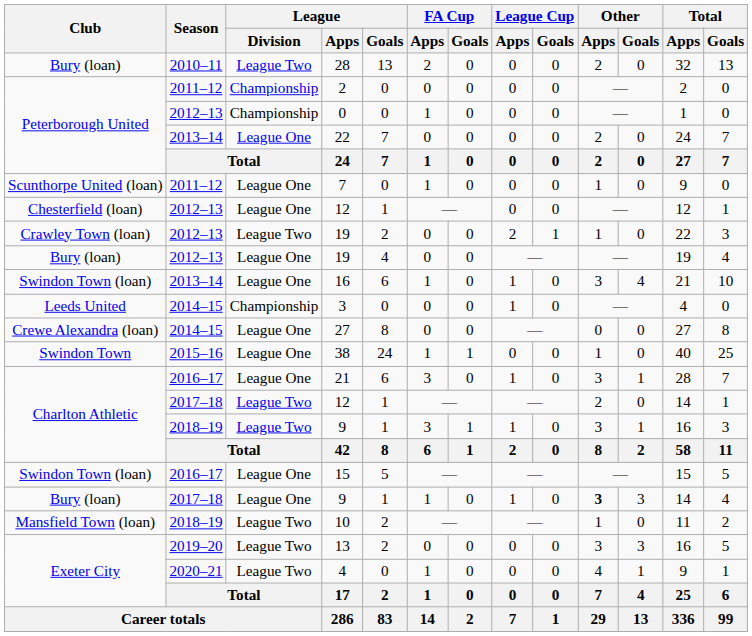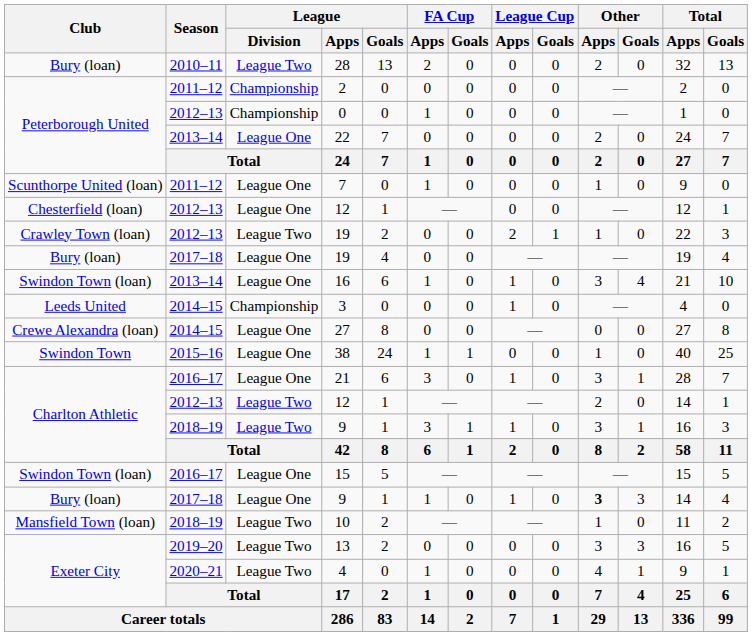Bury (loan) / 19 | Season: 2012–13 -> 2017–18
Charlton Athletic / 12 | Season: 2017–18 -> 2012–13
